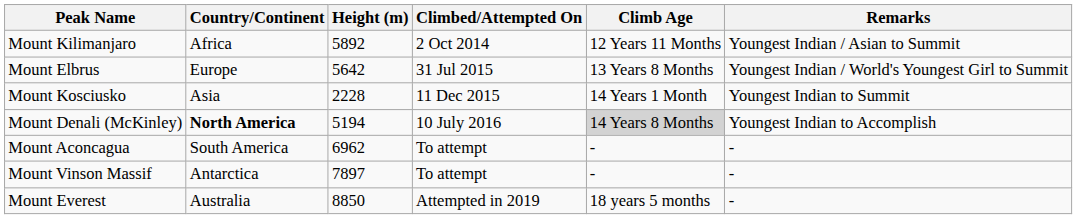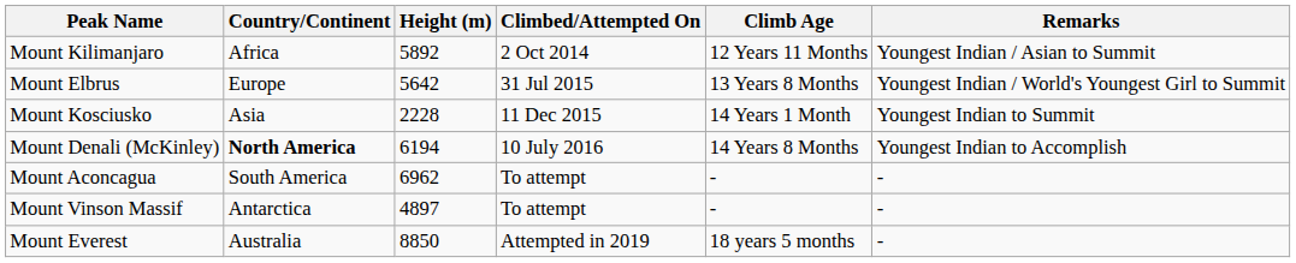Mount Denali (McKinley) | Height (m): 5194 -> 6194
Mount Denali (McKinley) | Climb Age: lightgrey background -> no background
Mount Vinson Massif | Height (m): 7897 -> 4897
